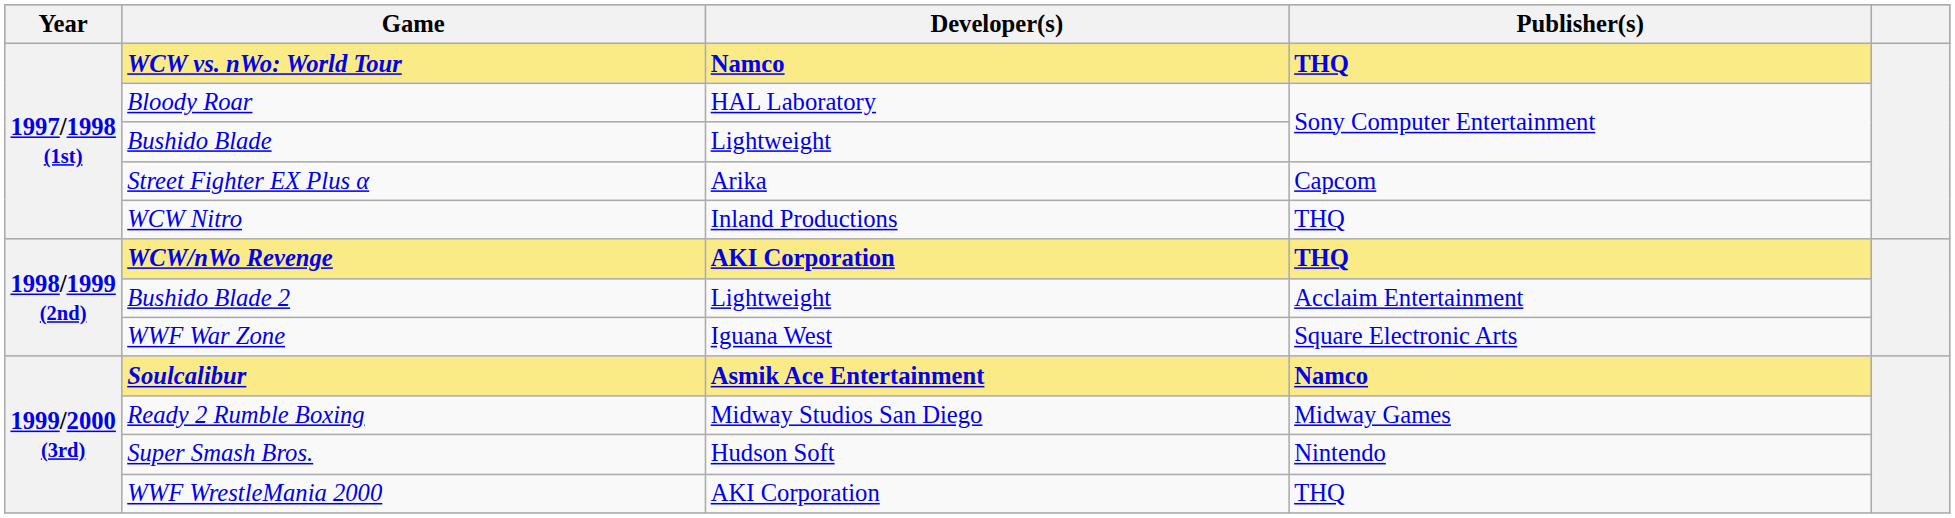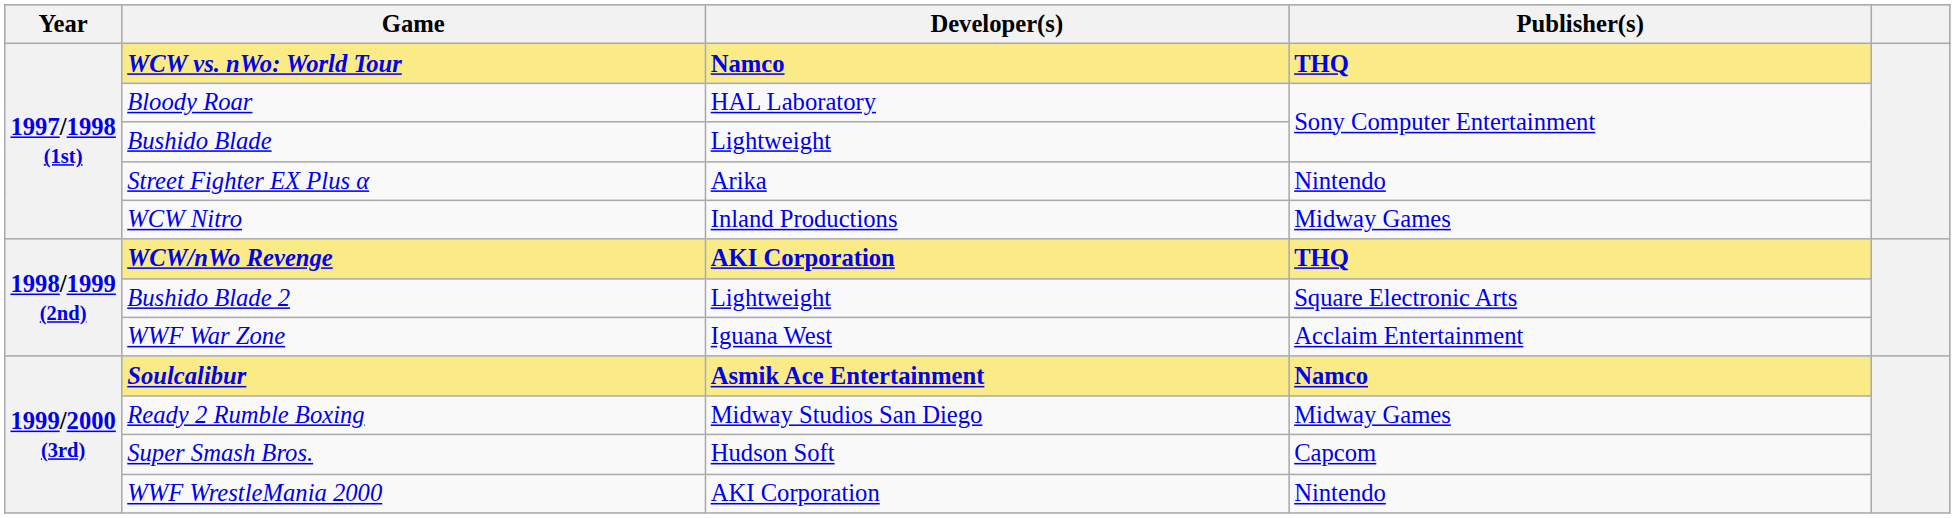Street Fighter EX Plus α | Publisher(s): Capcom -> Nintendo
WCW Nitro | Publisher(s): THQ -> Midway Games
Bushido Blade 2 | Publisher(s): Acclaim Entertainment -> Square Electronic Arts
WWF War Zone | Publisher(s): Square Electronic Arts -> Acclaim Entertainment
Super Smash Bros. | Publisher(s): Nintendo -> Capcom
WWF WrestleMania 2000 | Publisher(s): THQ -> Nintendo
